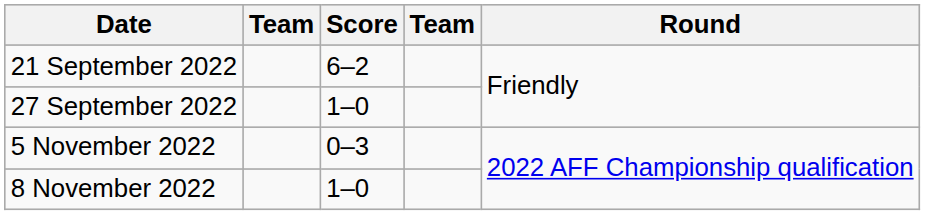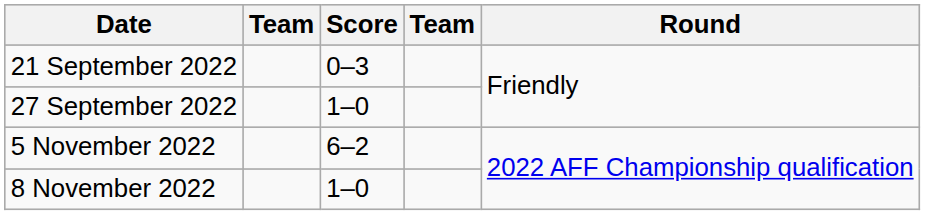21 September 2022 | Score: 6–2 -> 0–3
5 November 2022 | Score: 0–3 -> 6–2
